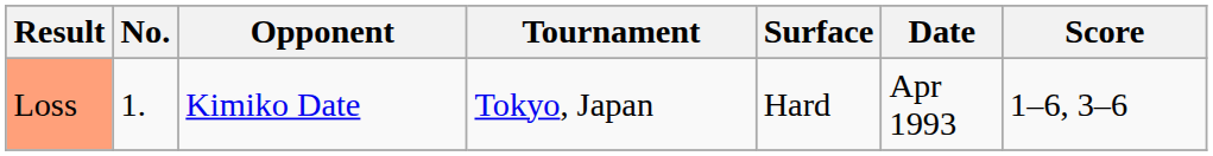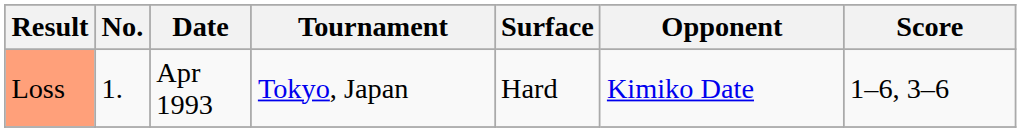columns swapped: Date <-> Opponent
